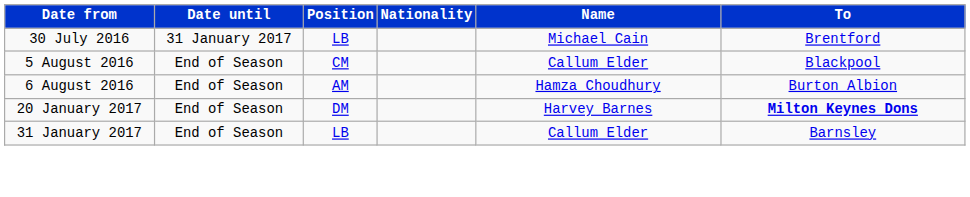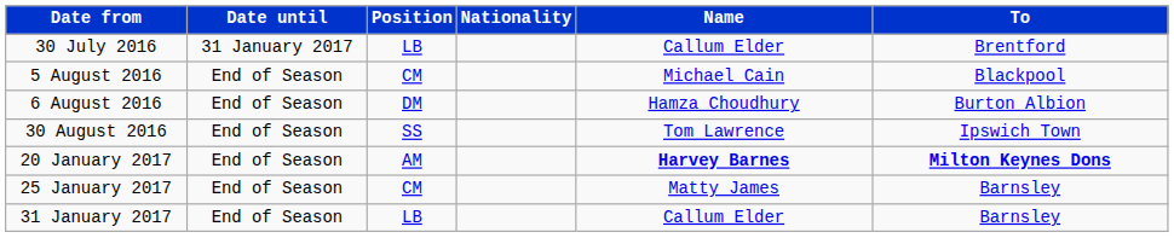30 July 2016 | Name: Michael Cain -> Callum Elder
5 August 2016 | Name: Callum Elder -> Michael Cain
6 August 2016 | Position: AM -> DM
+ row: 30 August 2016 | End of Season | SS | Tom Lawrence | Ipswich Town
20 January 2017 | Position: DM -> AM
20 January 2017 | Name: normal -> bold
+ row: 25 January 2017 | End of Season | CM | Matty James | Barnsley
